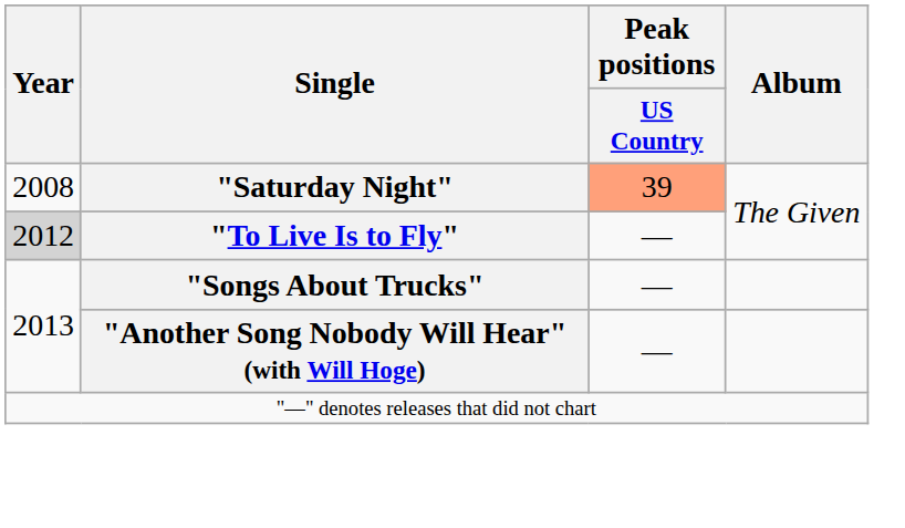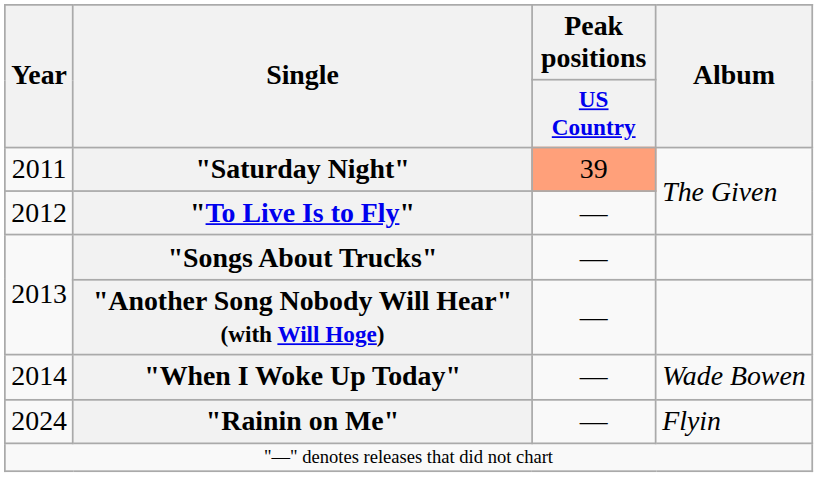"Saturday Night" | Year: 2008 -> 2011
"To Live Is to Fly" | Year: lightgrey background -> no background
+ row: 2014 | "When I Woke Up Today" | — | Wade Bowen
+ row: 2024 | "Rainin on Me" | — | Flyin
